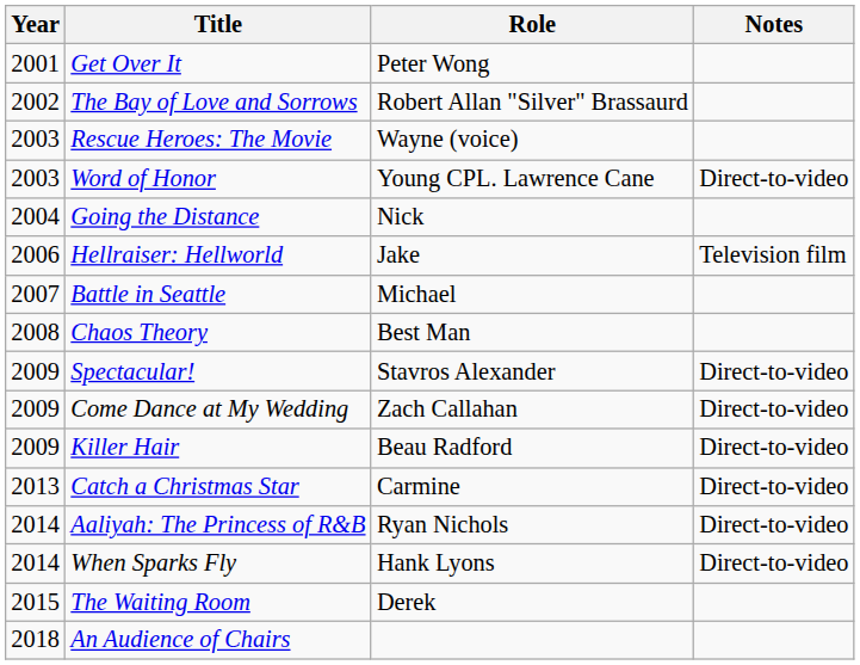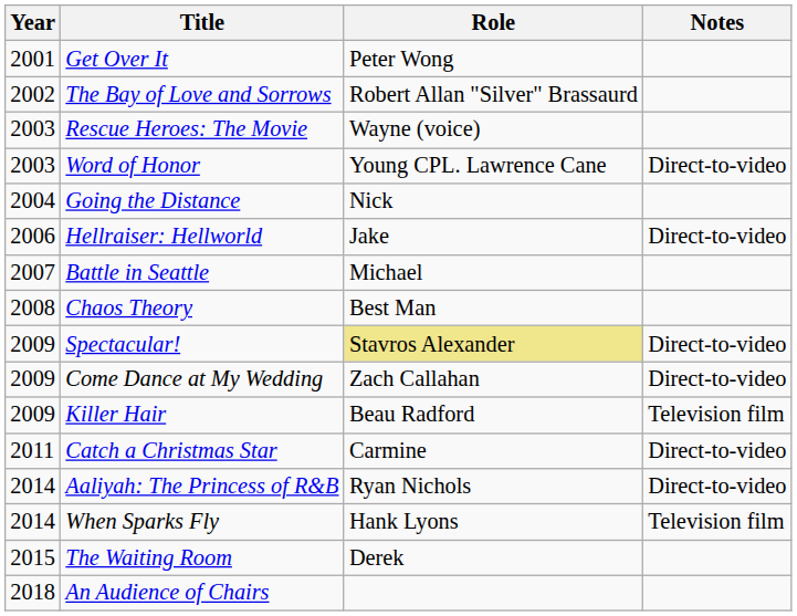Hellraiser: Hellworld | Notes: Television film -> Direct-to-video
Spectacular! | Role: no background -> khaki background
Killer Hair | Notes: Direct-to-video -> Television film
Catch a Christmas Star | Year: 2013 -> 2011
When Sparks Fly | Notes: Direct-to-video -> Television film
